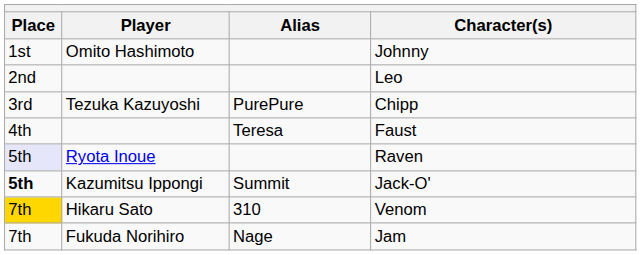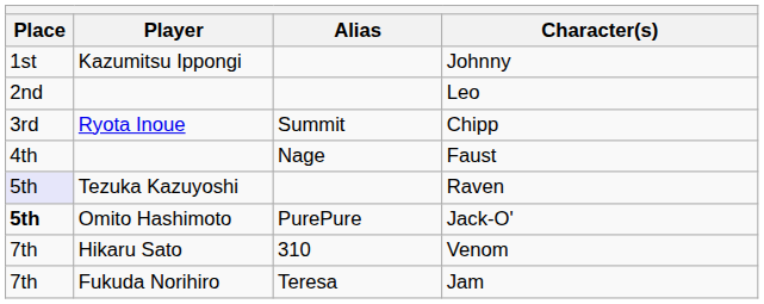Johnny | Player: Omito Hashimoto -> Kazumitsu Ippongi
Chipp | Player: Tezuka Kazuyoshi -> Ryota Inoue
Chipp | Alias: PurePure -> Summit
Faust | Alias: Teresa -> Nage
Raven | Player: Ryota Inoue -> Tezuka Kazuyoshi
Jack-O' | Player: Kazumitsu Ippongi -> Omito Hashimoto
Jack-O' | Alias: Summit -> PurePure
Venom | Place: gold background -> no background
Jam | Alias: Nage -> Teresa
